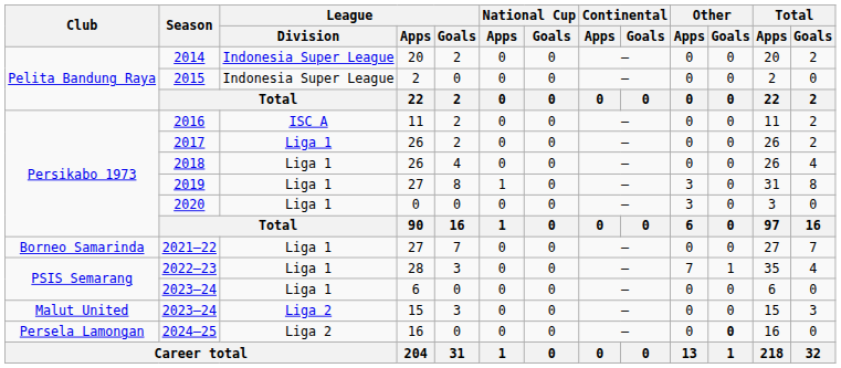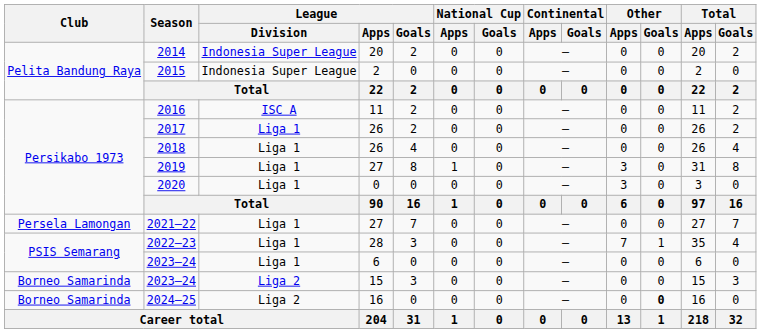2021–22 | Club: Borneo Samarinda -> Persela Lamongan
2023–24 / 15 | Club: Malut United -> Borneo Samarinda
2024–25 | Club: Persela Lamongan -> Borneo Samarinda
